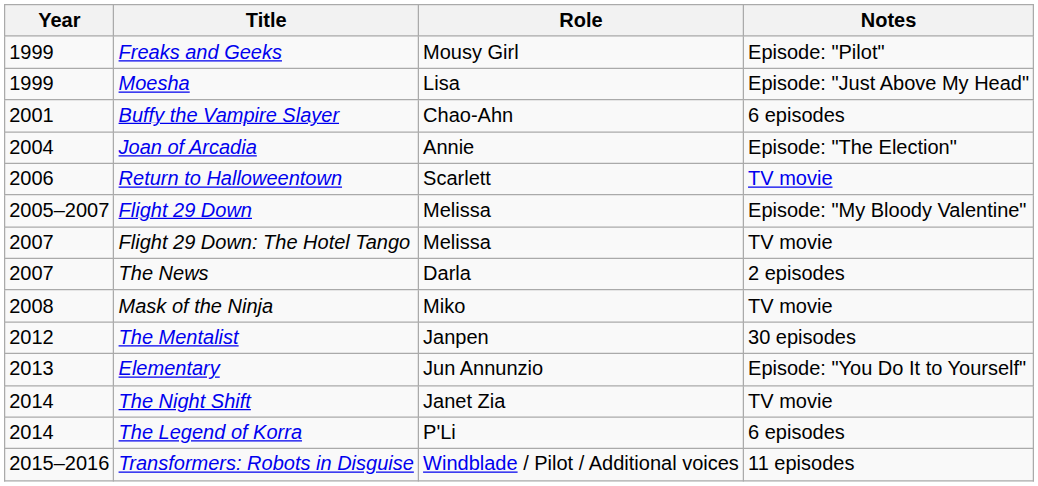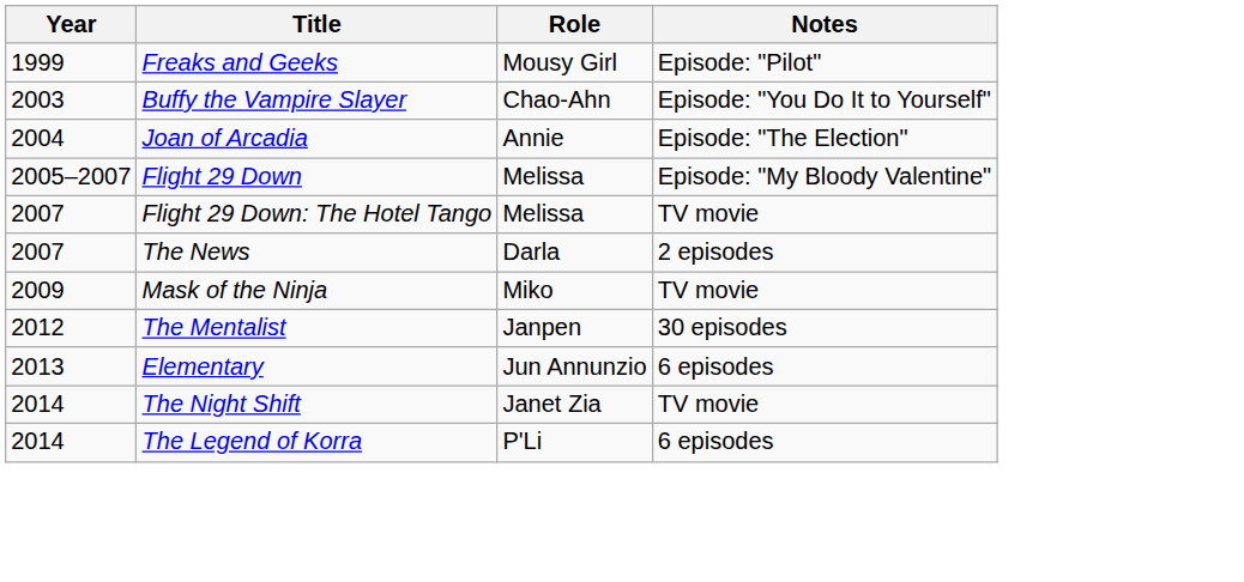- row: 1999 | Moesha | Lisa | Episode: "Just Above My Head"
Buffy the Vampire Slayer | Year: 2001 -> 2003
Buffy the Vampire Slayer | Notes: 6 episodes -> Episode: "You Do It to Yourself"
- row: 2006 | Return to Halloweentown | Scarlett | TV movie
Mask of the Ninja | Year: 2008 -> 2009
Elementary | Notes: Episode: "You Do It to Yourself" -> 6 episodes
- row: 2015–2016 | Transformers: Robots in Disguise | Windblade / Pilot / Additional voices | 11 episodes
